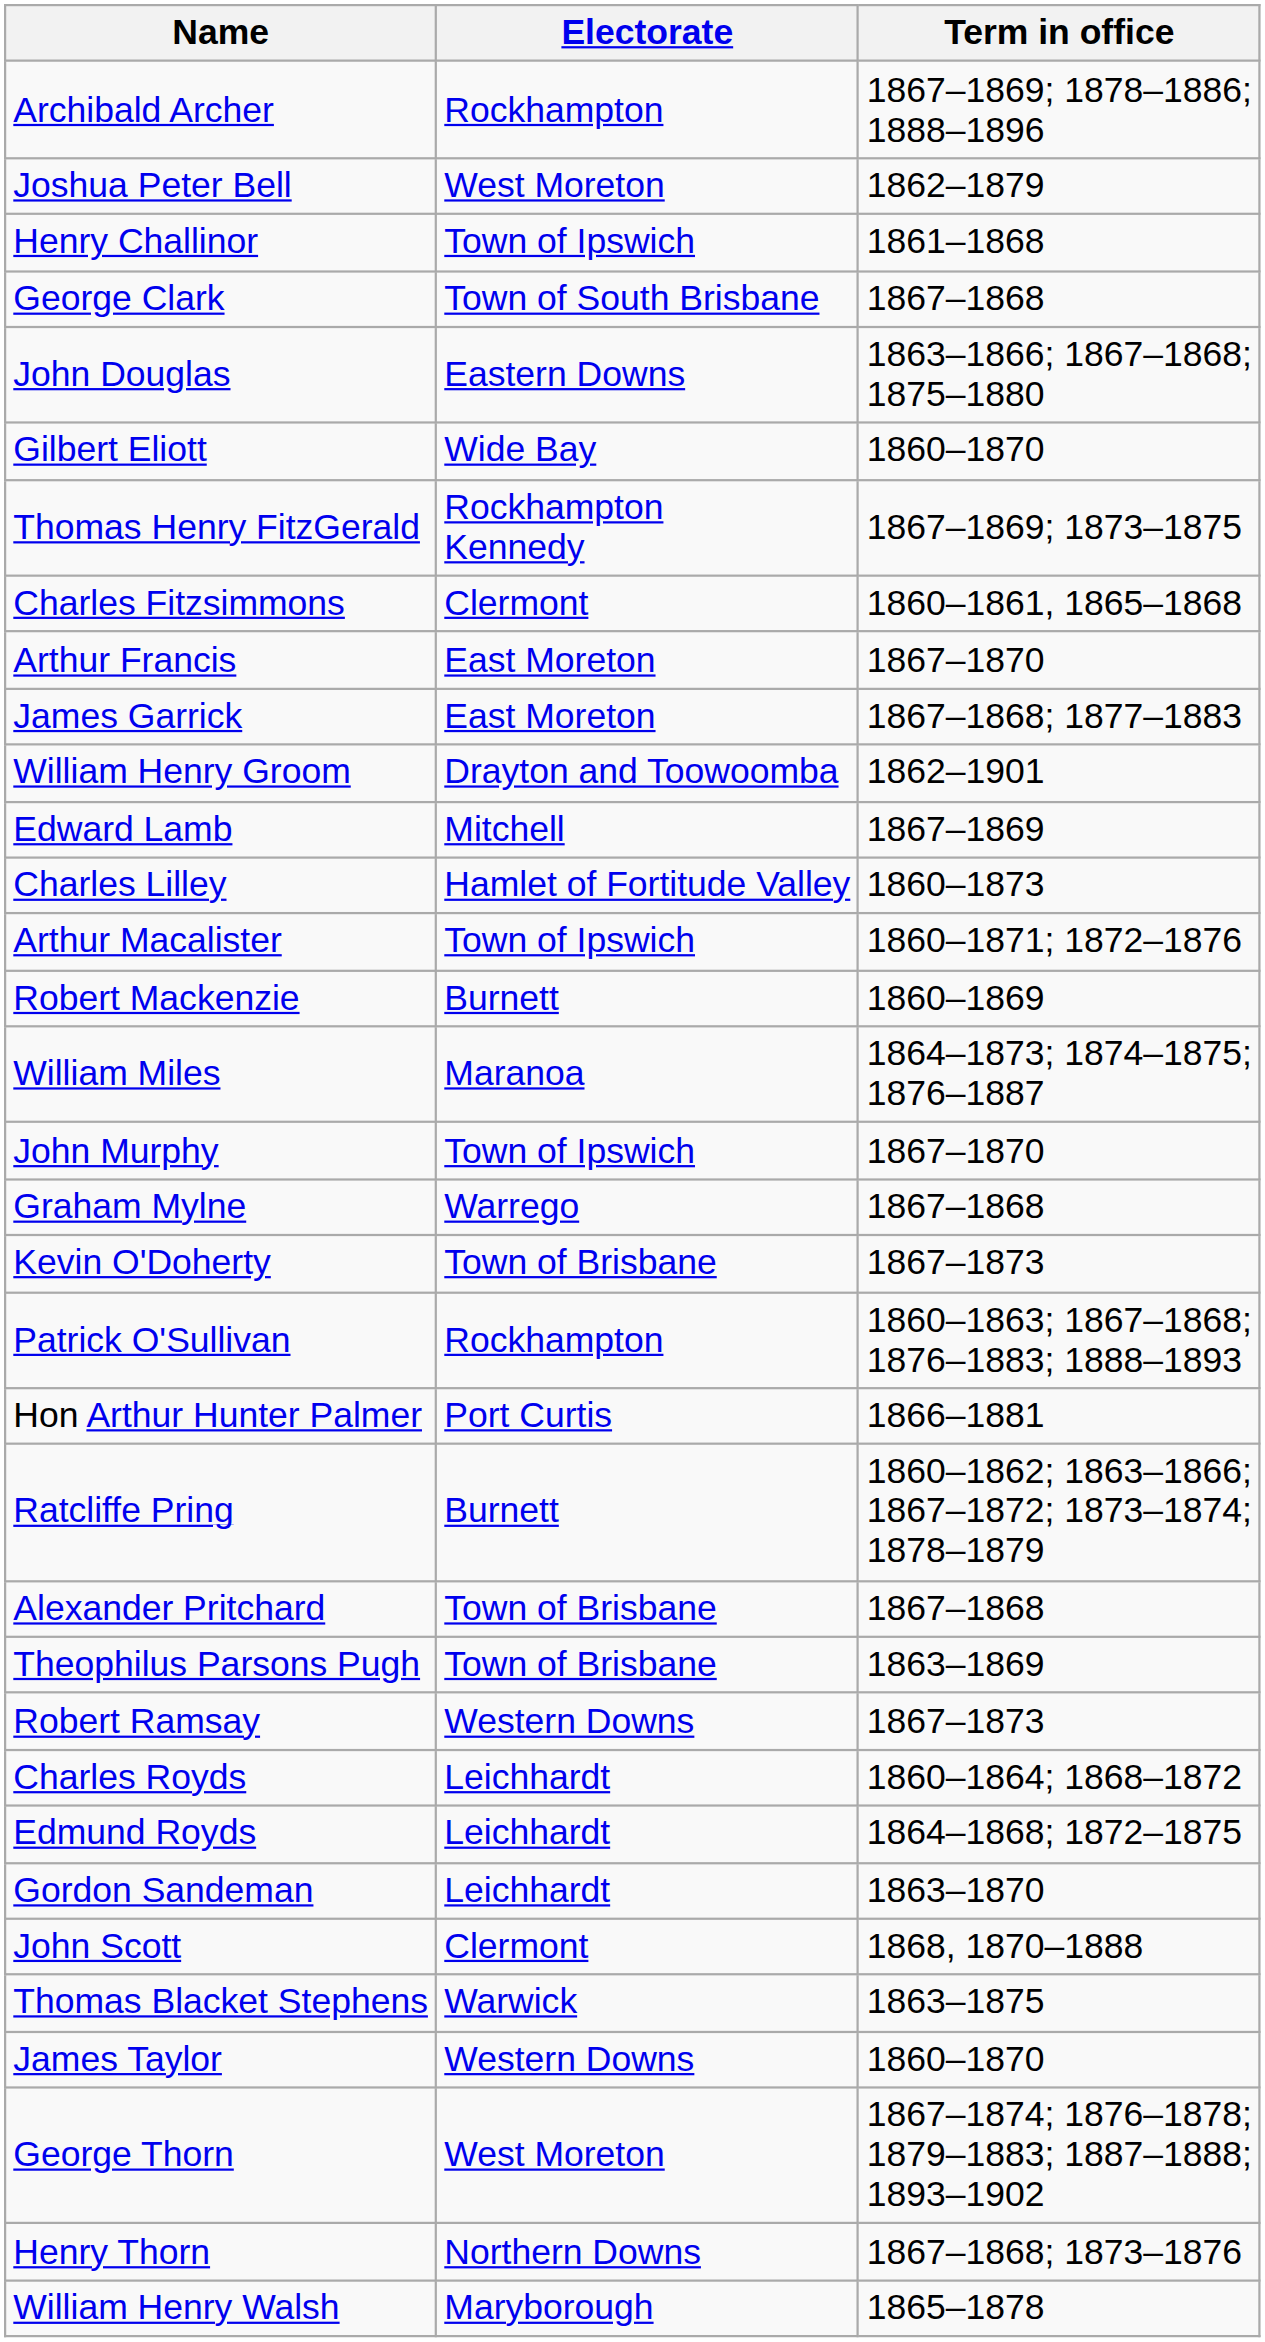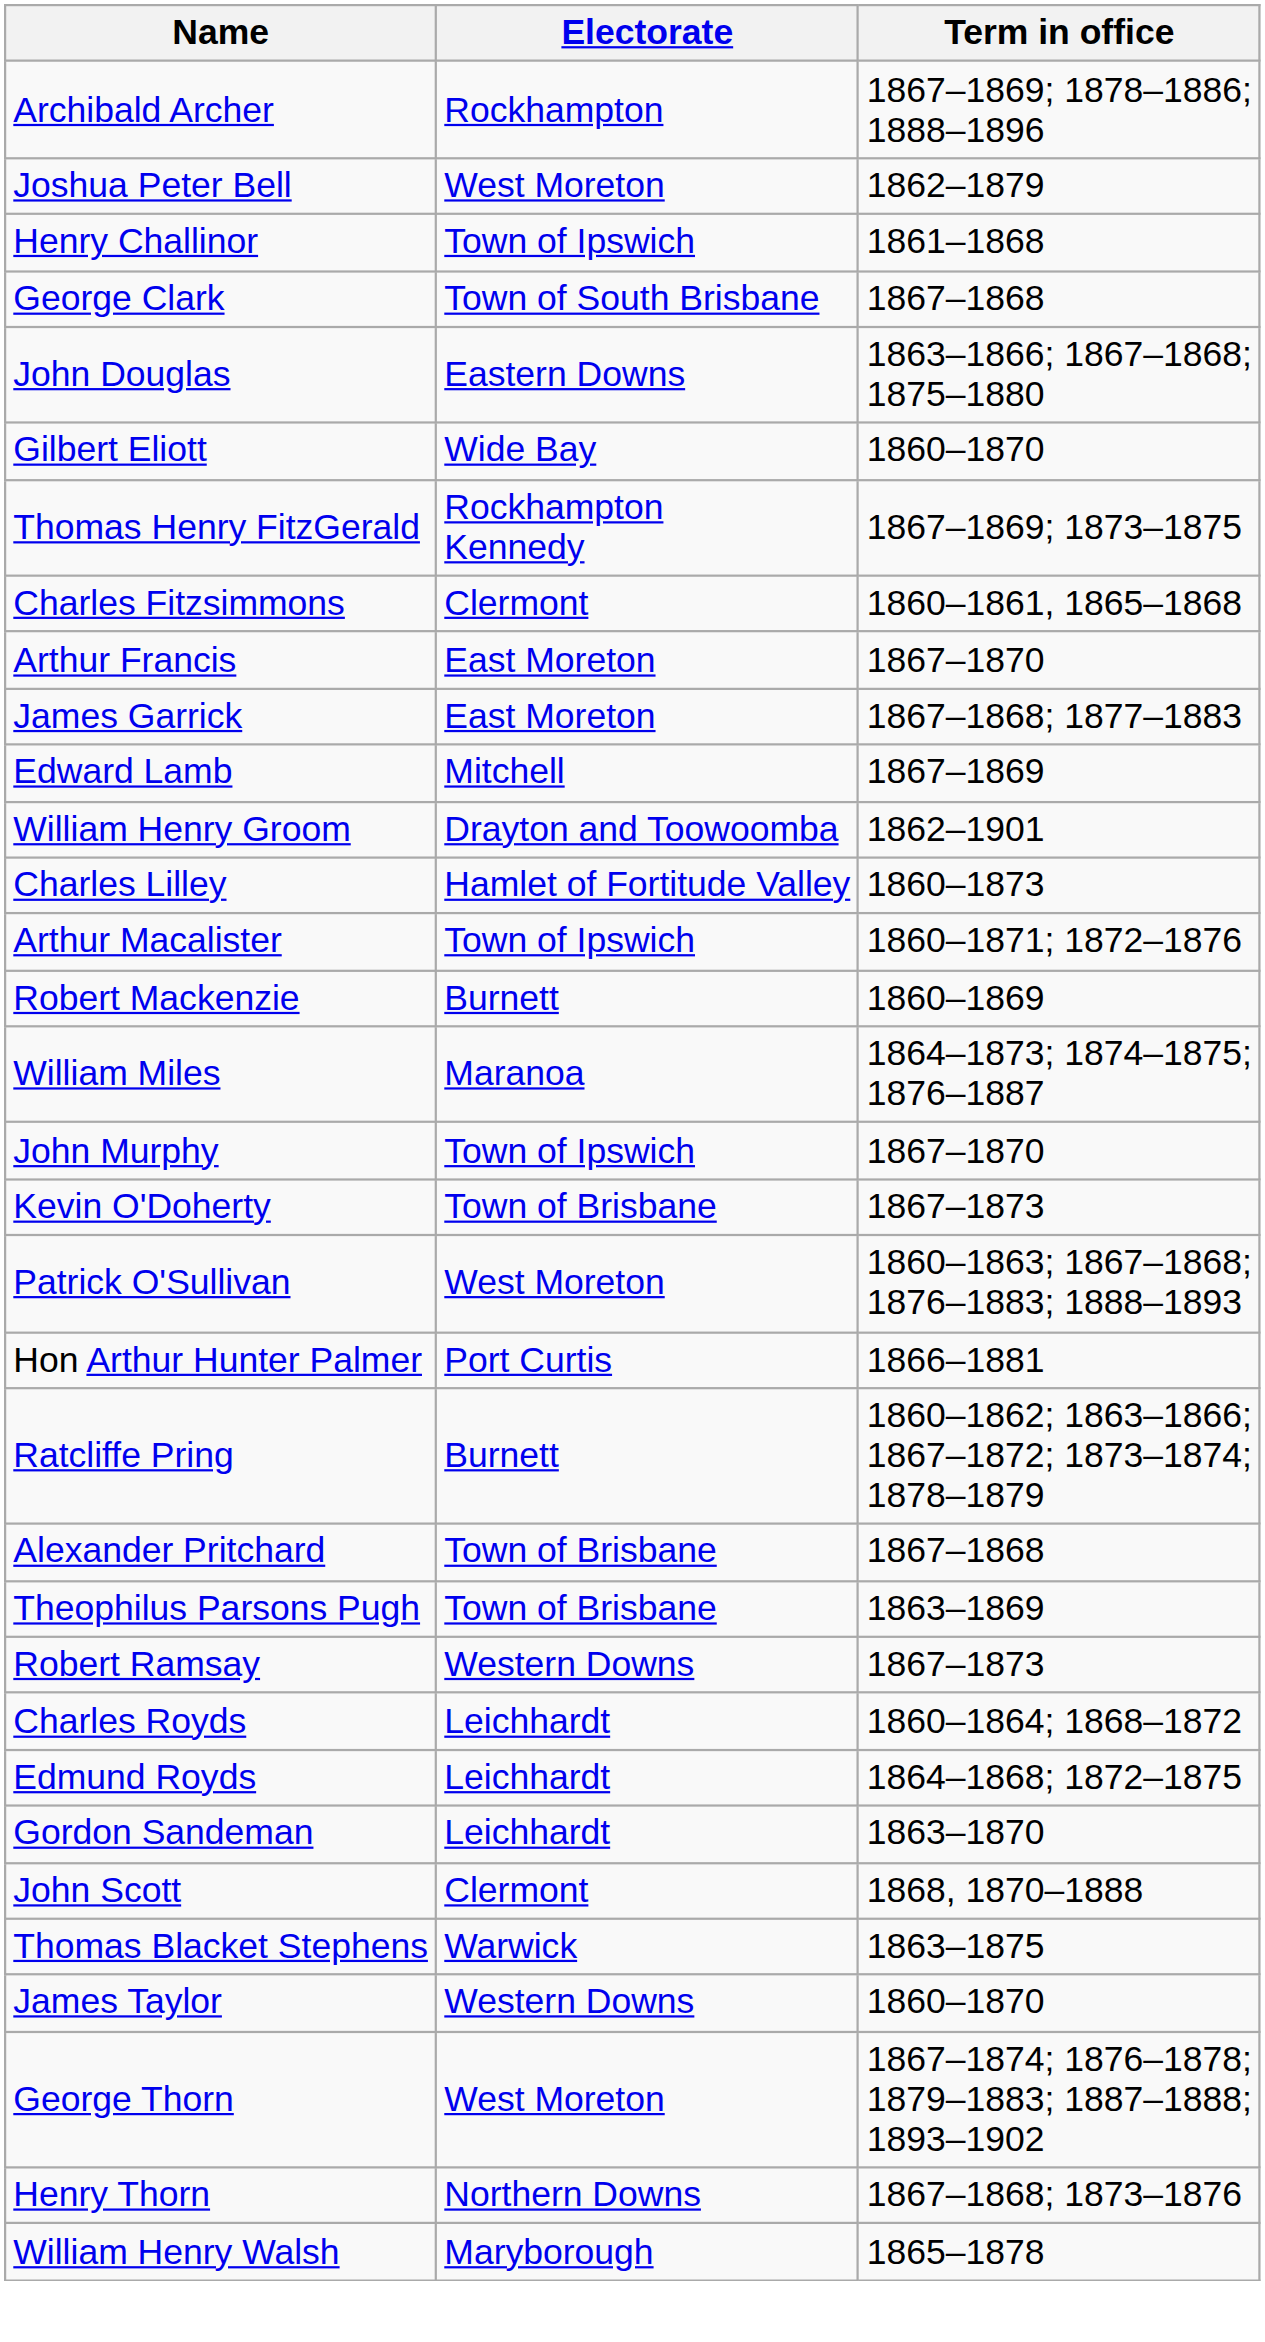rows swapped: William Henry Groom <-> Edward Lamb
- row: Graham Mylne | Warrego | 1867–1868
Patrick O'Sullivan | Electorate: Rockhampton -> West Moreton
